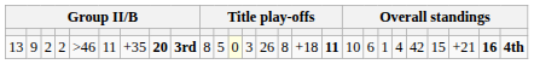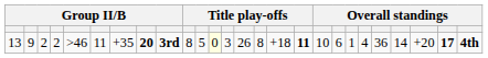13 | column 22: 42 -> 36
13 | column 23: 15 -> 14
13 | column 24: +21 -> +20
13 | column 25: 16 -> 17
